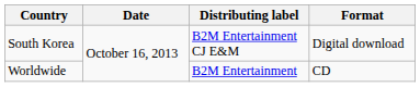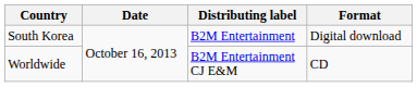South Korea | Distributing label: B2M Entertainment CJ E&M -> B2M Entertainment
Worldwide | Distributing label: B2M Entertainment -> B2M Entertainment CJ E&M
